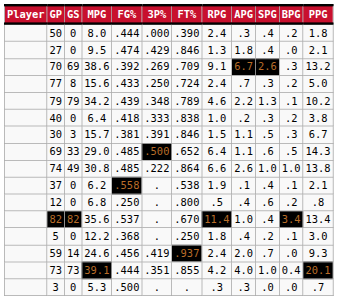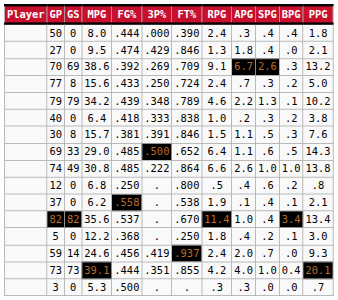50 | BPG: .2 -> .4
30 | GS: 3 -> 8
30 | PPG: 6.7 -> 7.6
rows swapped: 12 <-> 37
